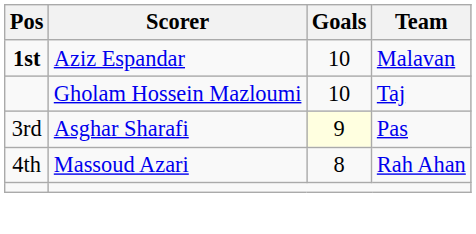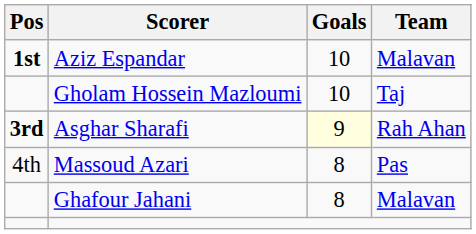Asghar Sharafi | Pos: normal -> bold
Asghar Sharafi | Team: Pas -> Rah Ahan
Massoud Azari | Team: Rah Ahan -> Pas
+ row: Ghafour Jahani | 8 | Malavan
